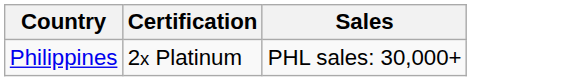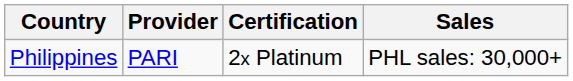+ column: Provider | PARI
